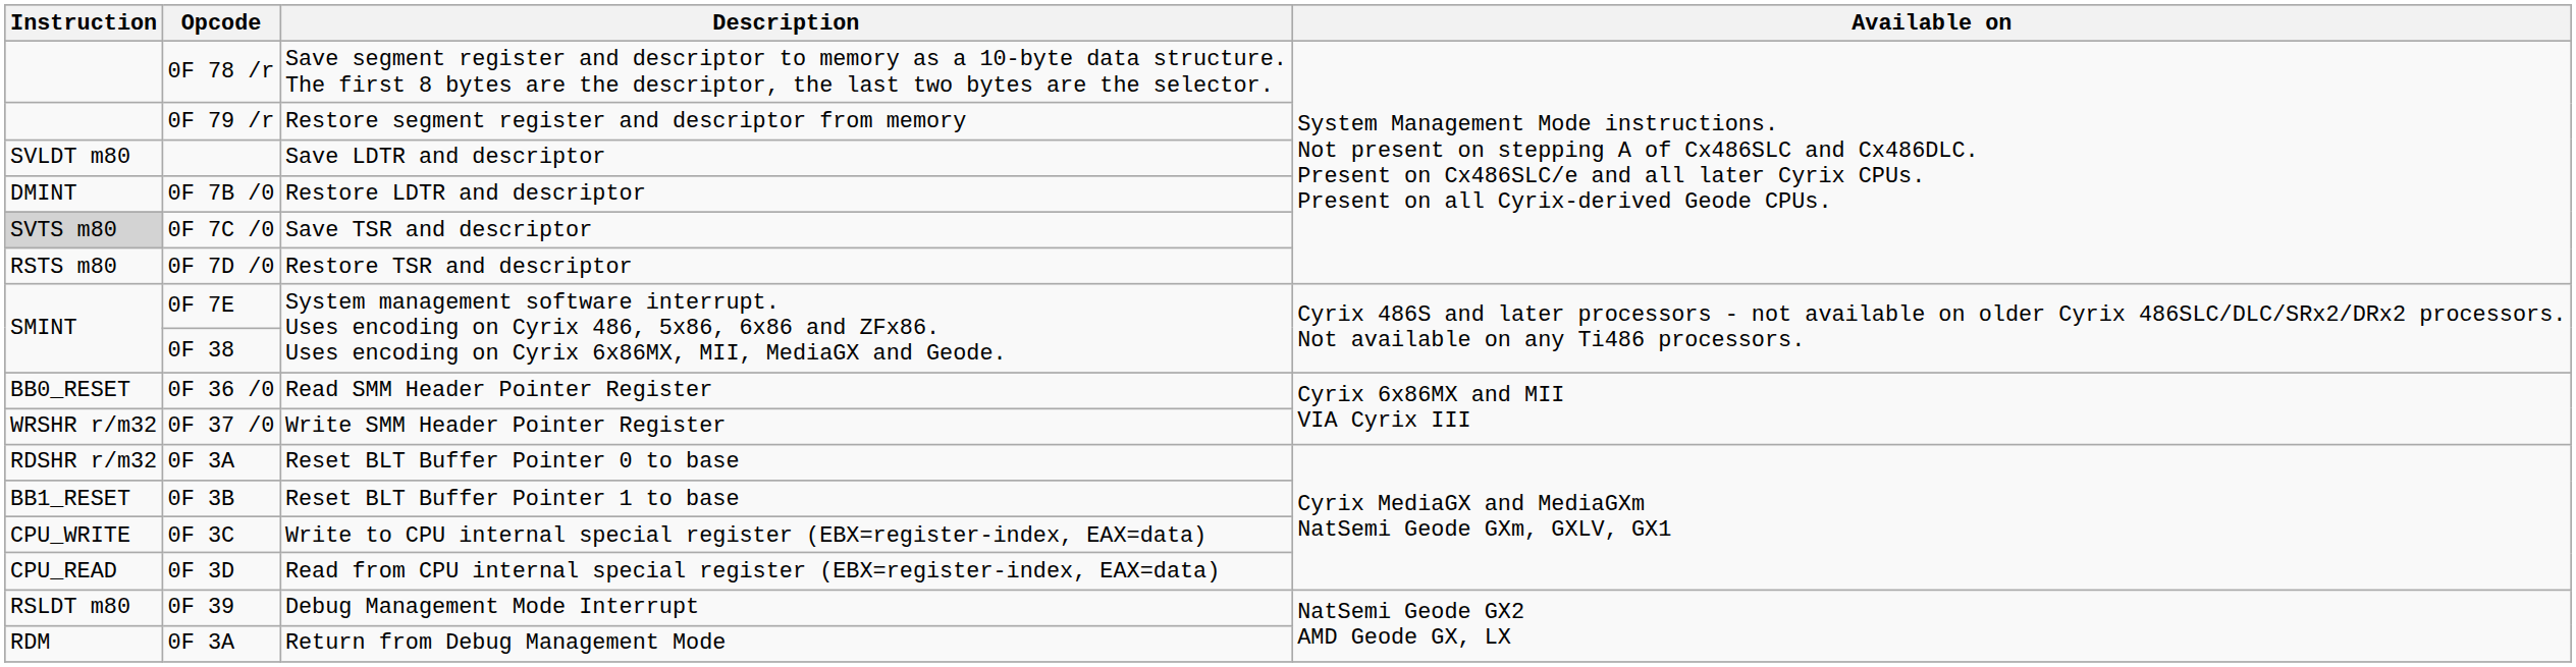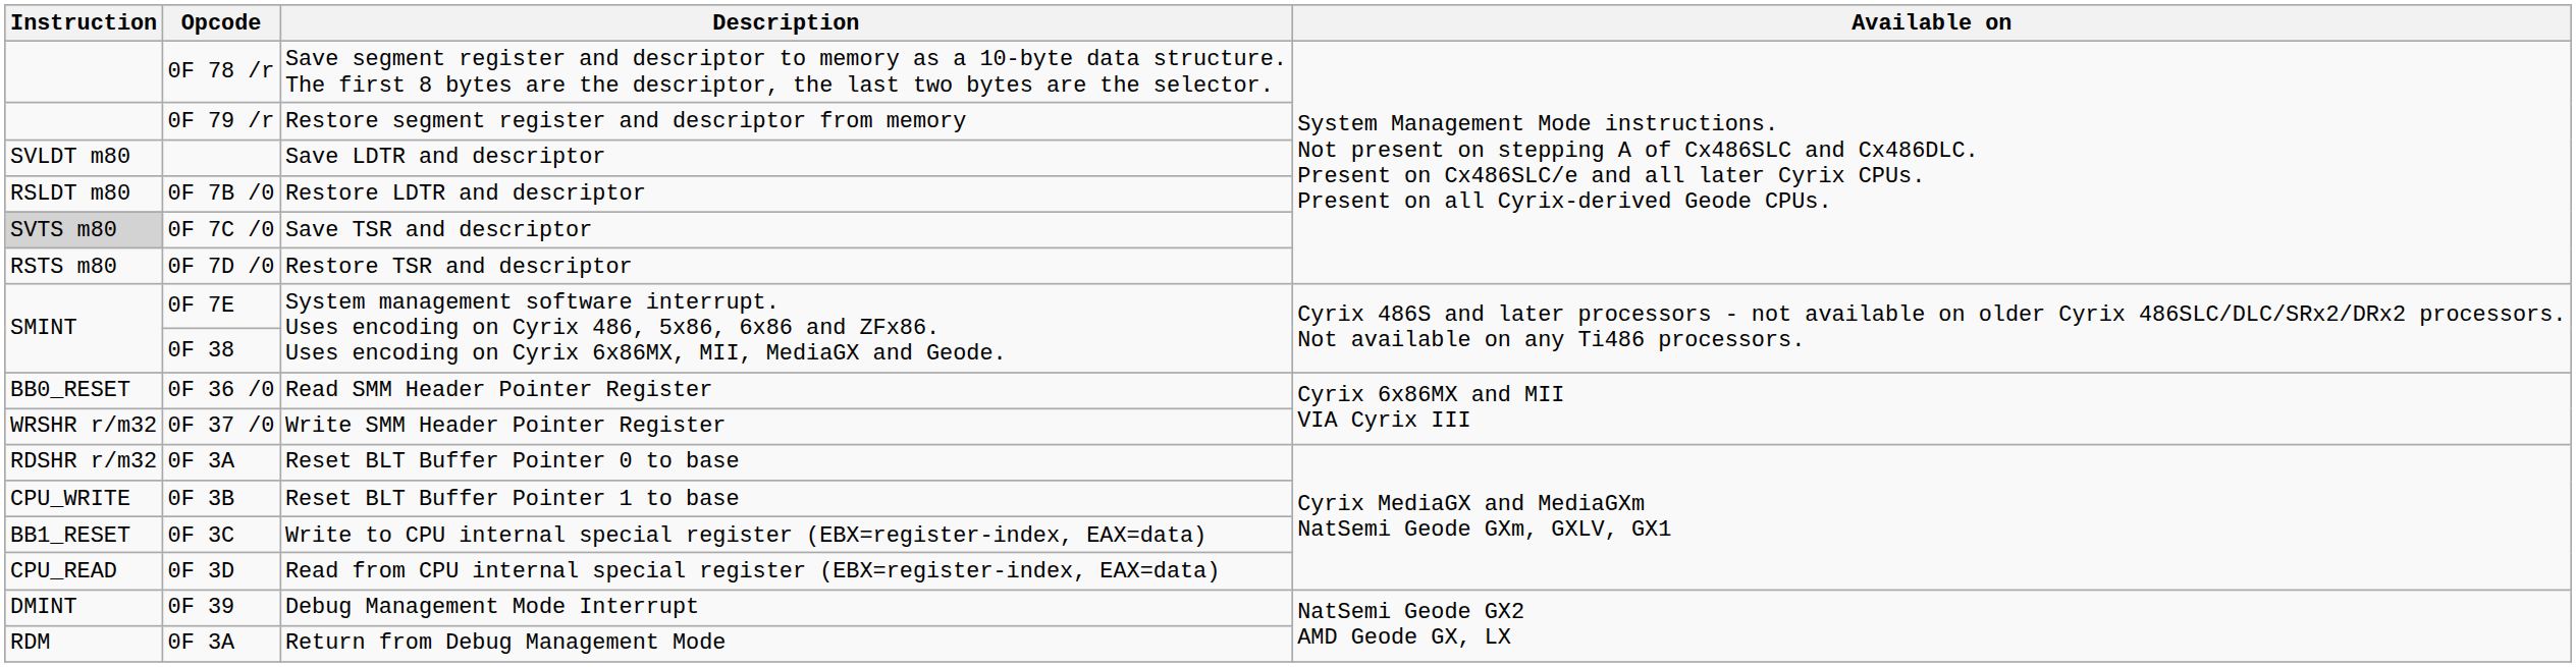0F 7B /0 | Instruction: DMINT -> RSLDT m80
0F 3B | Instruction: BB1_RESET -> CPU_WRITE
0F 3C | Instruction: CPU_WRITE -> BB1_RESET
0F 39 | Instruction: RSLDT m80 -> DMINT
